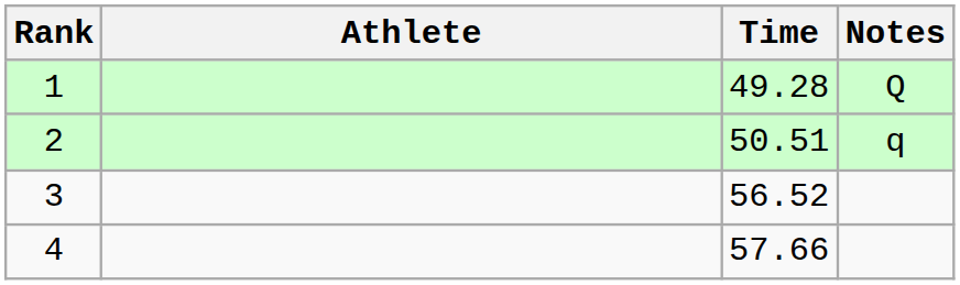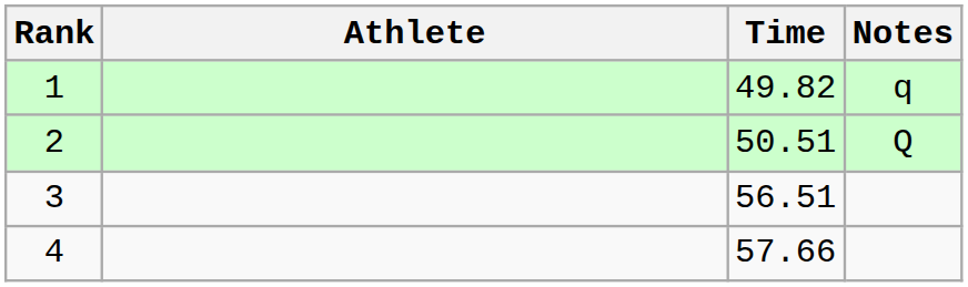1 | Time: 49.28 -> 49.82
1 | Notes: Q -> q
2 | Notes: q -> Q
3 | Time: 56.52 -> 56.51
